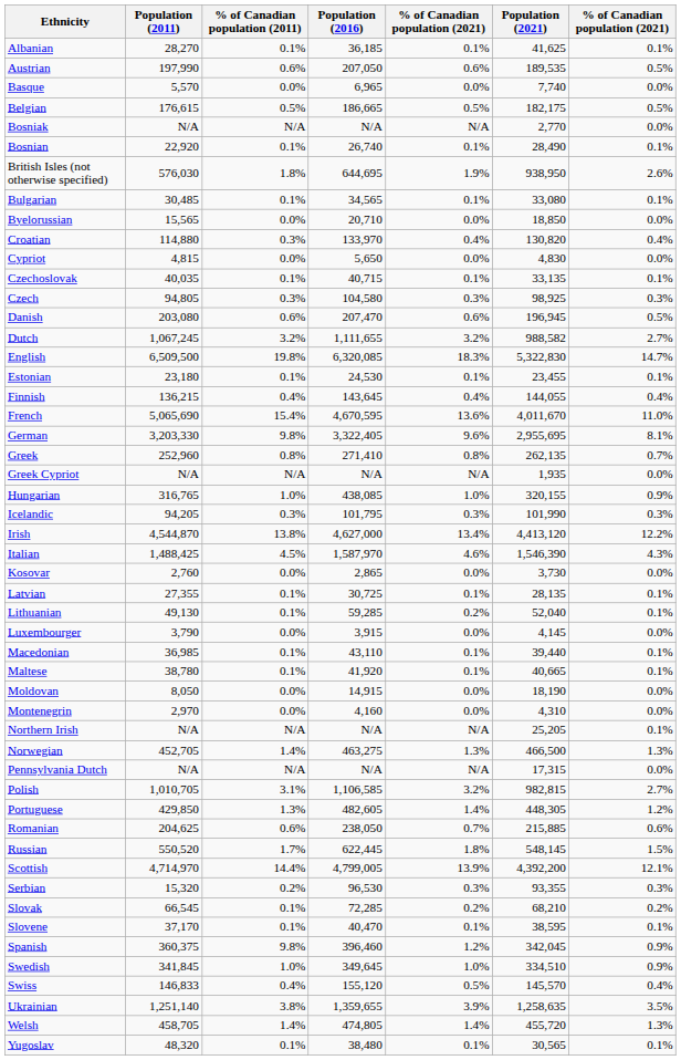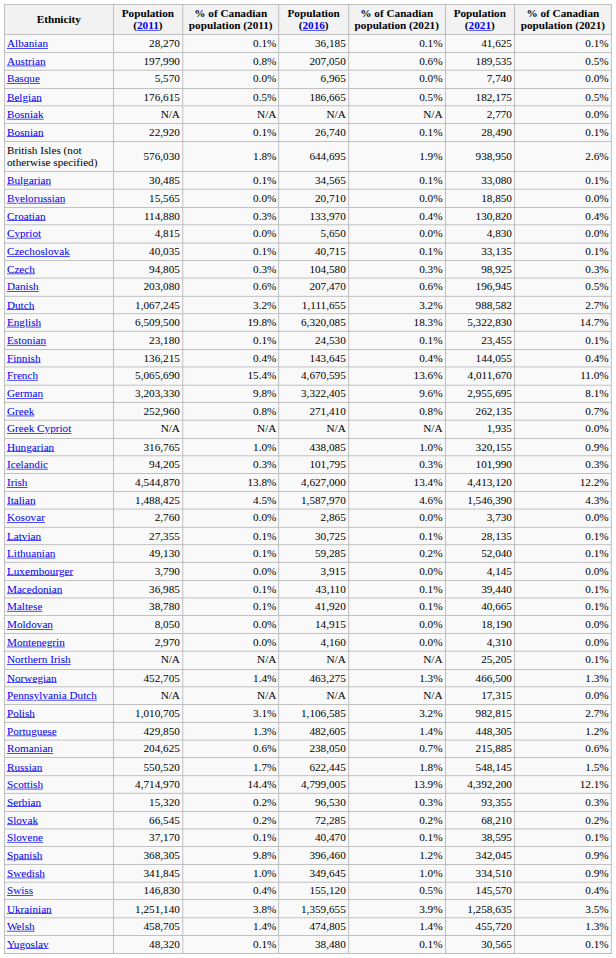Austrian | % of Canadian population (2011): 0.6% -> 0.8%
Slovak | % of Canadian population (2011): 0.1% -> 0.2%
Spanish | Population (2011): 360,375 -> 368,305
Swiss | Population (2011): 146,833 -> 146,830
